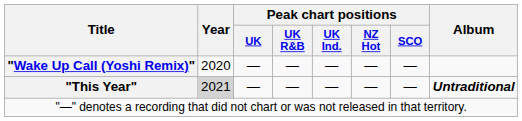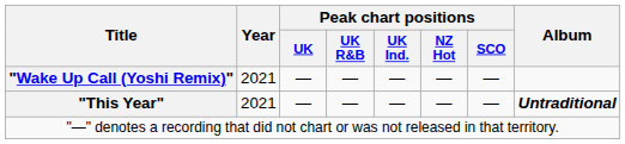"Wake Up Call (Yoshi Remix)" | Year: 2020 -> 2021
"This Year" | Year: lightgrey background -> no background
